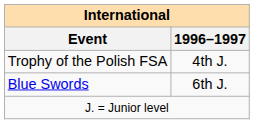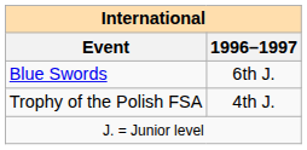rows swapped: Blue Swords <-> Trophy of the Polish FSA
